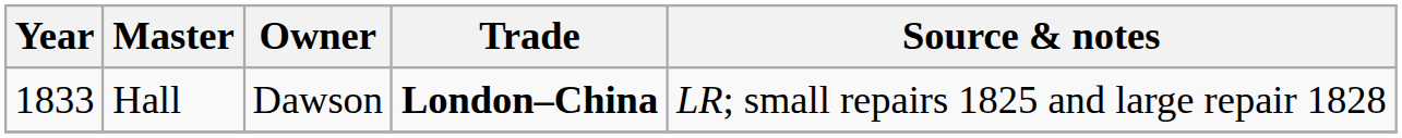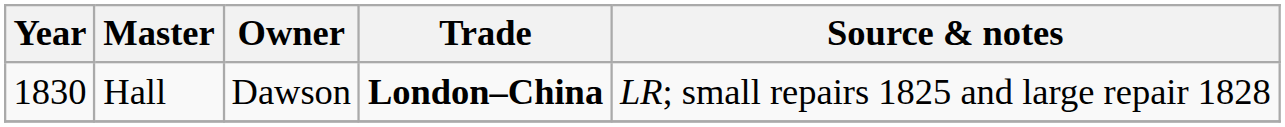Hall | Year: 1833 -> 1830
